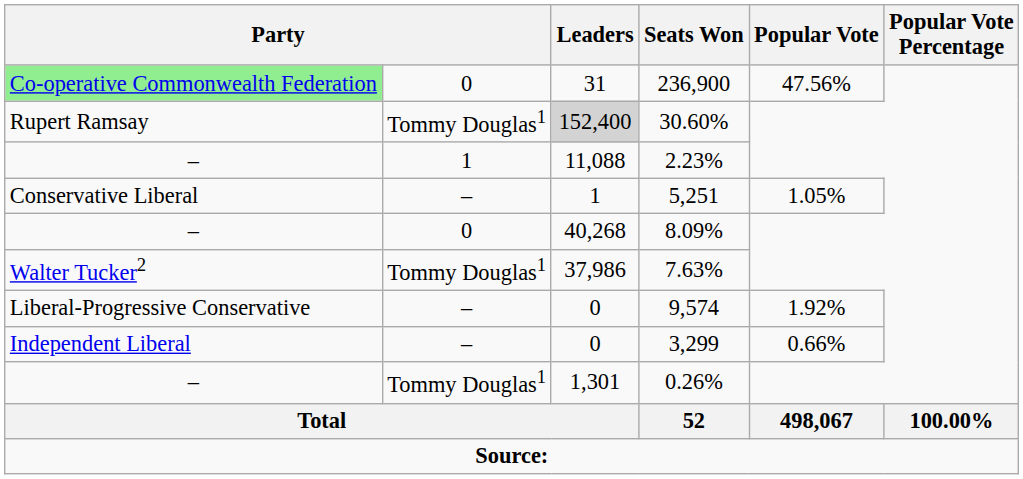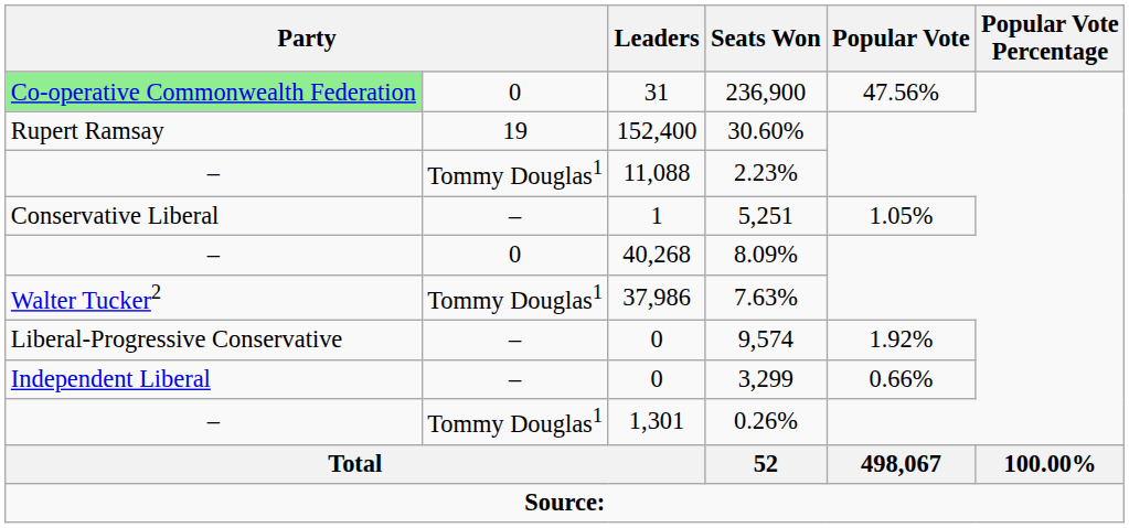30.60% | column 2: Tommy Douglas1 -> 19
30.60% | Leaders: lightgrey background -> no background
2.23% | column 2: 1 -> Tommy Douglas1
